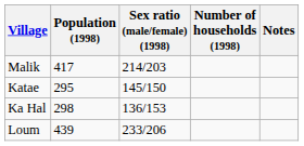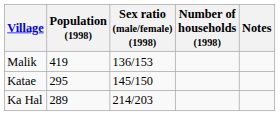Malik | Population (1998): 417 -> 419
Malik | Sex ratio (male/female) (1998): 214/203 -> 136/153
Ka Hal | Population (1998): 298 -> 289
Ka Hal | Sex ratio (male/female) (1998): 136/153 -> 214/203
- row: Loum | 439 | 233/206
